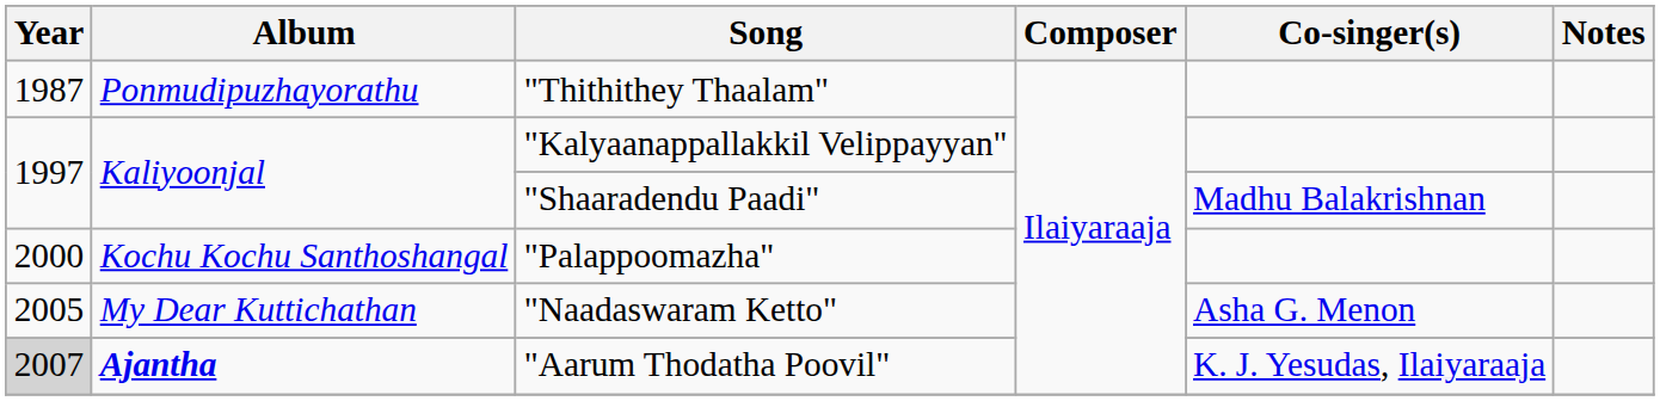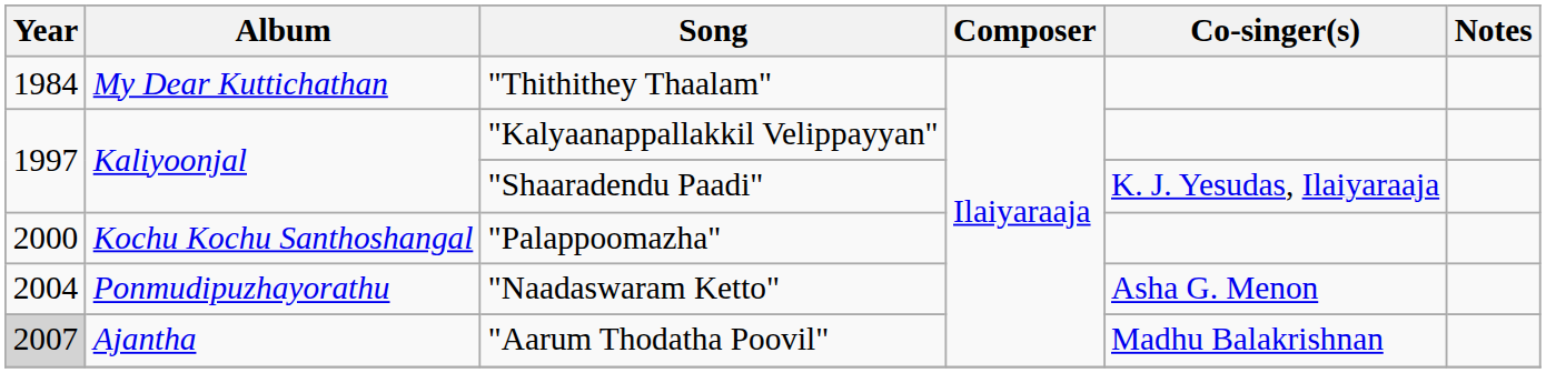"Thithithey Thaalam" | Year: 1987 -> 1984
"Thithithey Thaalam" | Album: Ponmudipuzhayorathu -> My Dear Kuttichathan
"Shaaradendu Paadi" | Co-singer(s): Madhu Balakrishnan -> K. J. Yesudas, Ilaiyaraaja
"Naadaswaram Ketto" | Year: 2005 -> 2004
"Naadaswaram Ketto" | Album: My Dear Kuttichathan -> Ponmudipuzhayorathu
"Aarum Thodatha Poovil" | Album: bold -> normal
"Aarum Thodatha Poovil" | Co-singer(s): K. J. Yesudas, Ilaiyaraaja -> Madhu Balakrishnan
